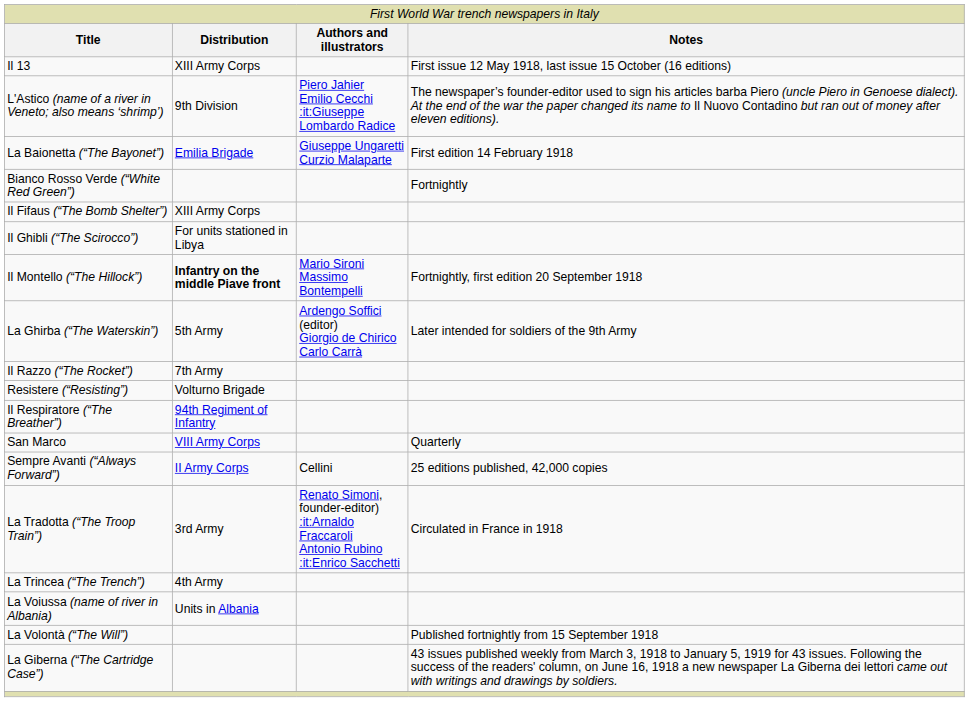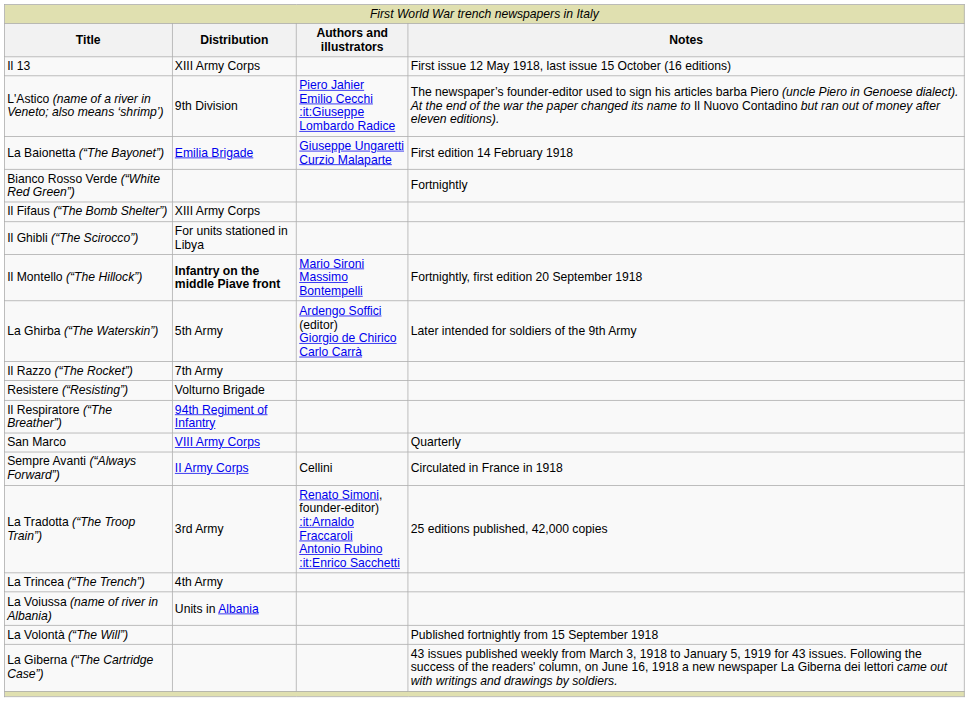Sempre Avanti (“Always Forward”) | column 4: 25 editions published, 42,000 copies -> Circulated in France in 1918
La Tradotta (“The Troop Train”) | column 4: Circulated in France in 1918 -> 25 editions published, 42,000 copies
